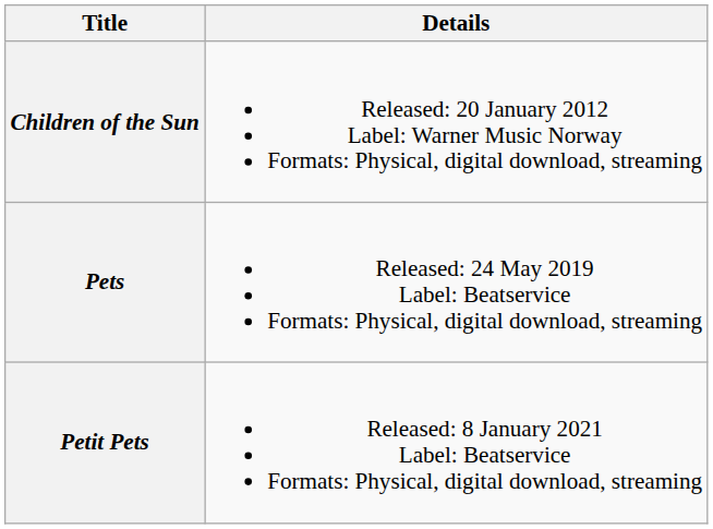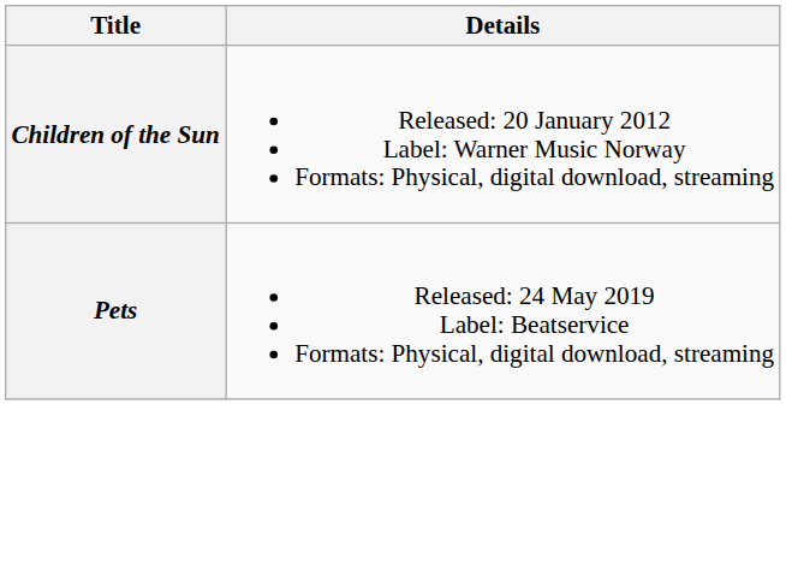- row: Petit Pets | Released: 8 January 2021 Label: Beatservice Formats: Physical, digital download, streaming
